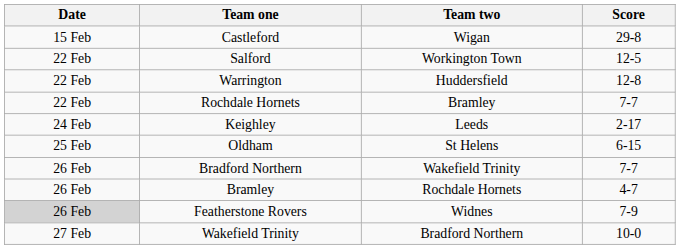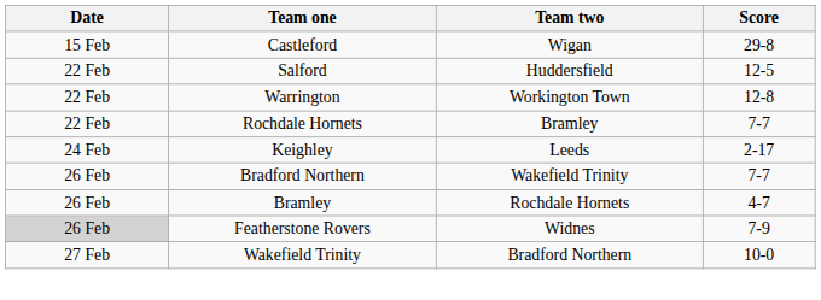Salford | Team two: Workington Town -> Huddersfield
Warrington | Team two: Huddersfield -> Workington Town
- row: 25 Feb | Oldham | St Helens | 6-15
